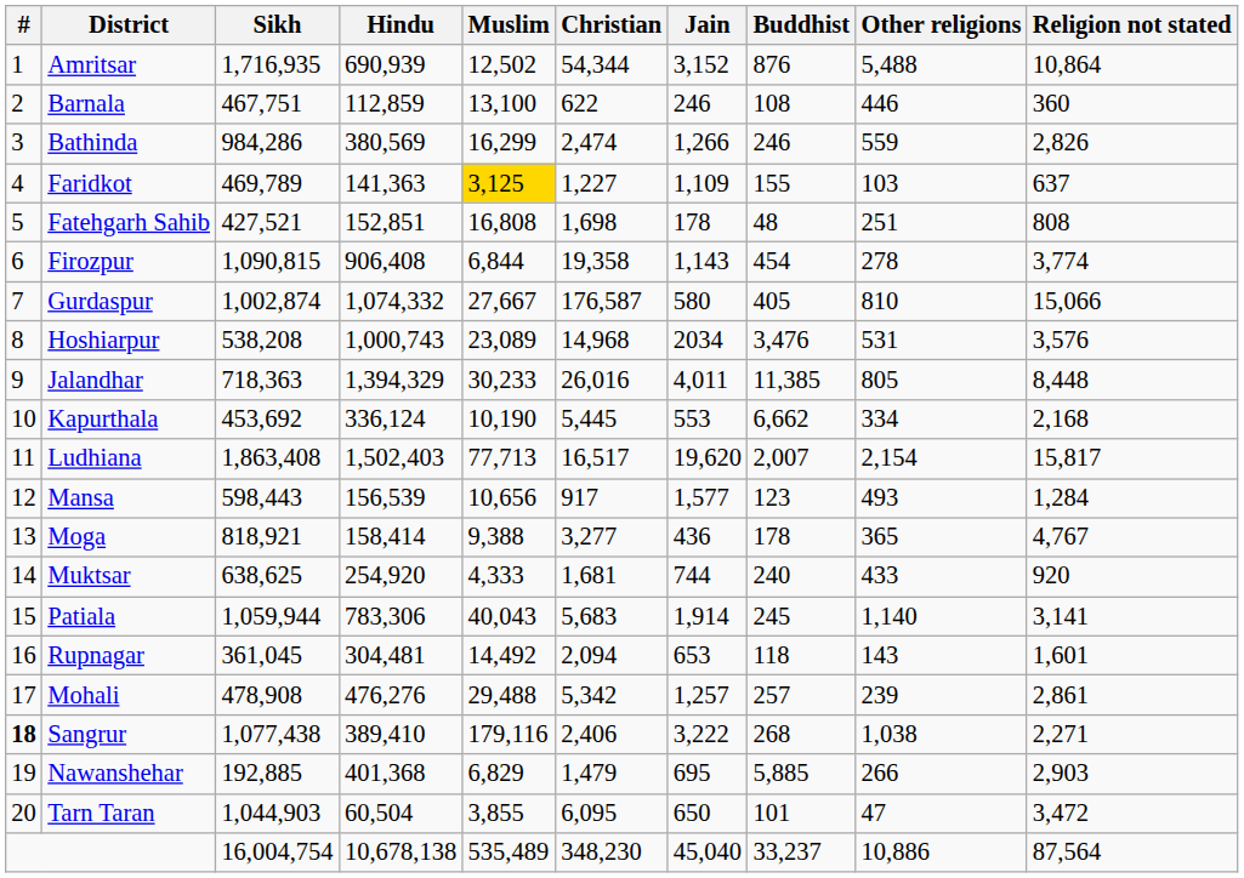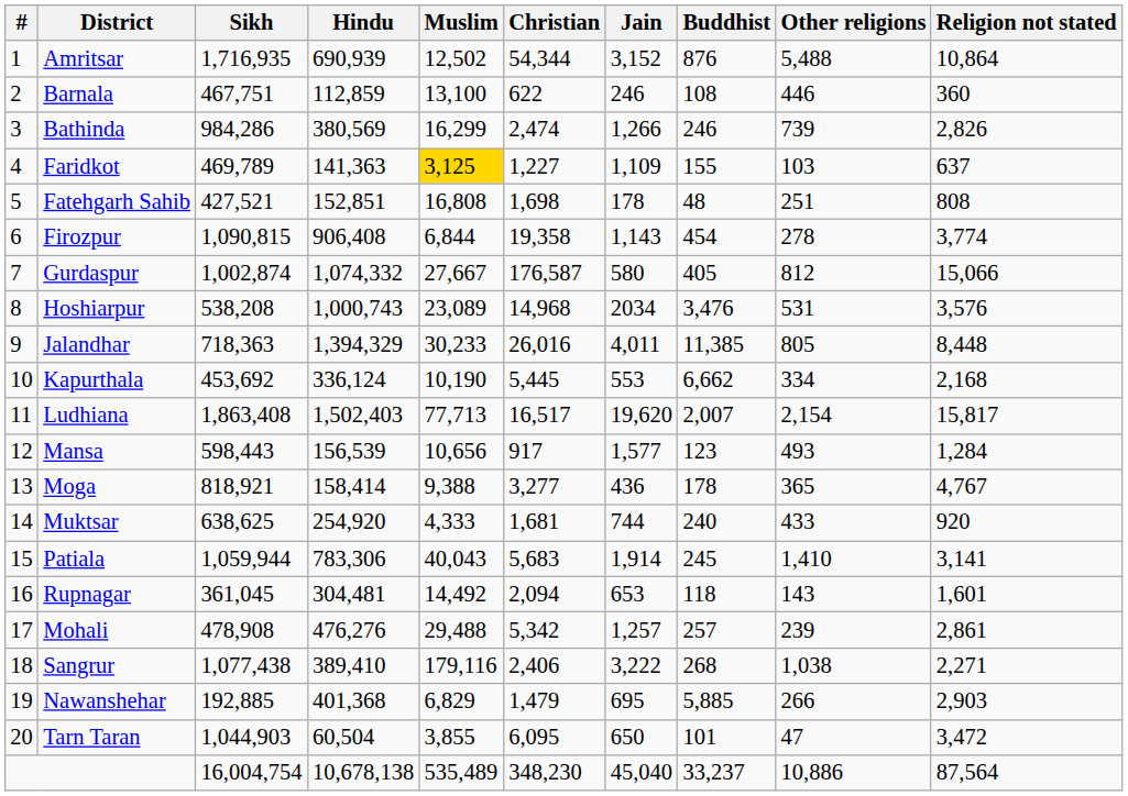Bathinda | Other religions: 559 -> 739
Gurdaspur | Other religions: 810 -> 812
Patiala | Other religions: 1,140 -> 1,410
Sangrur | #: bold -> normal
